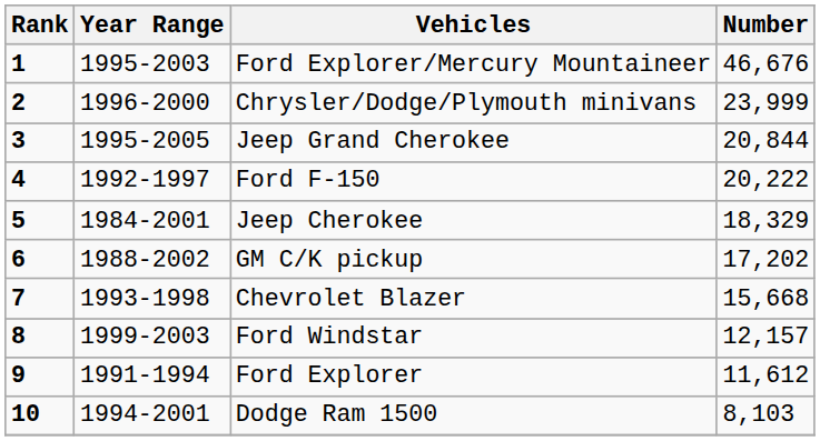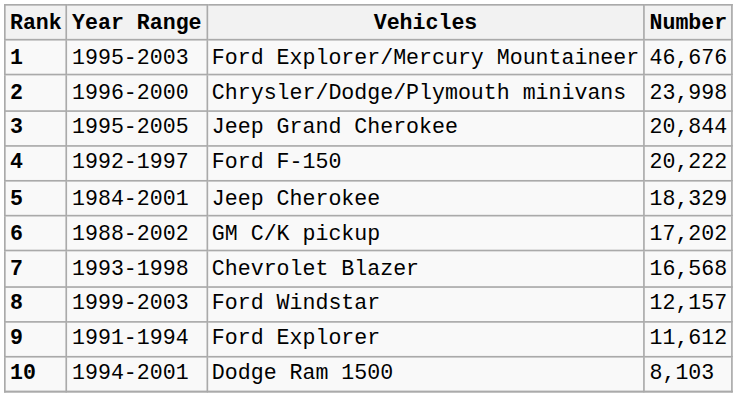Chrysler/Dodge/Plymouth minivans | Number: 23,999 -> 23,998
Chevrolet Blazer | Number: 15,668 -> 16,568
